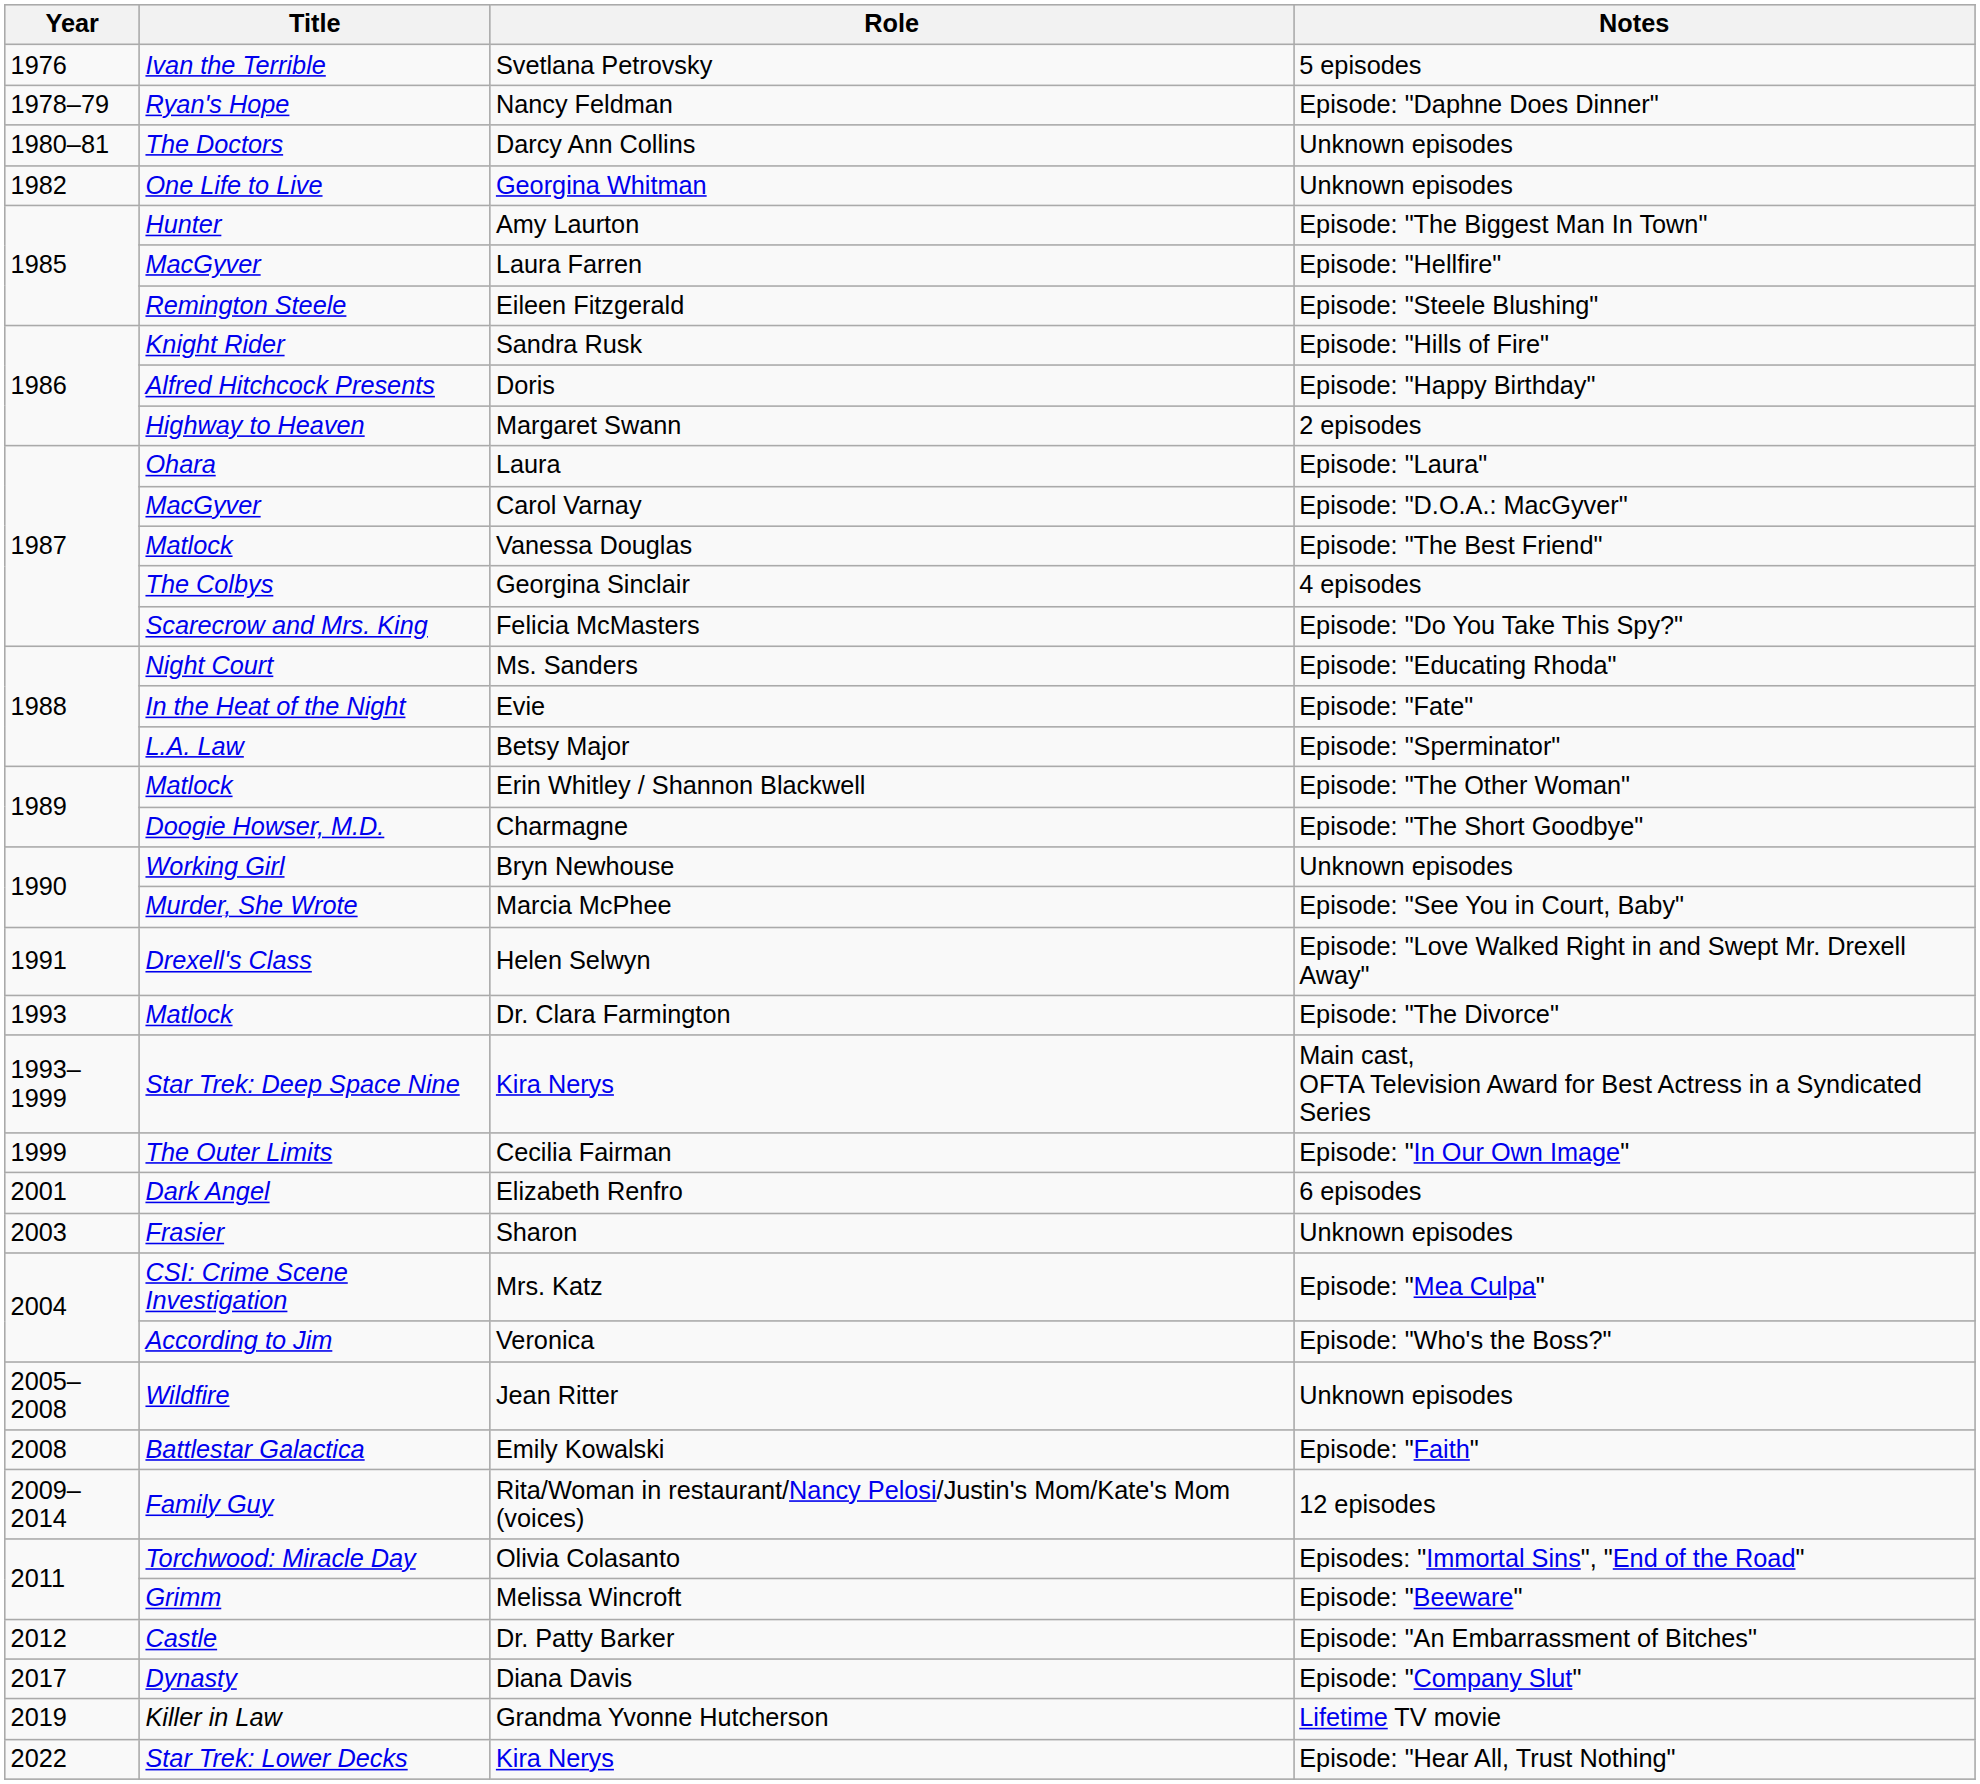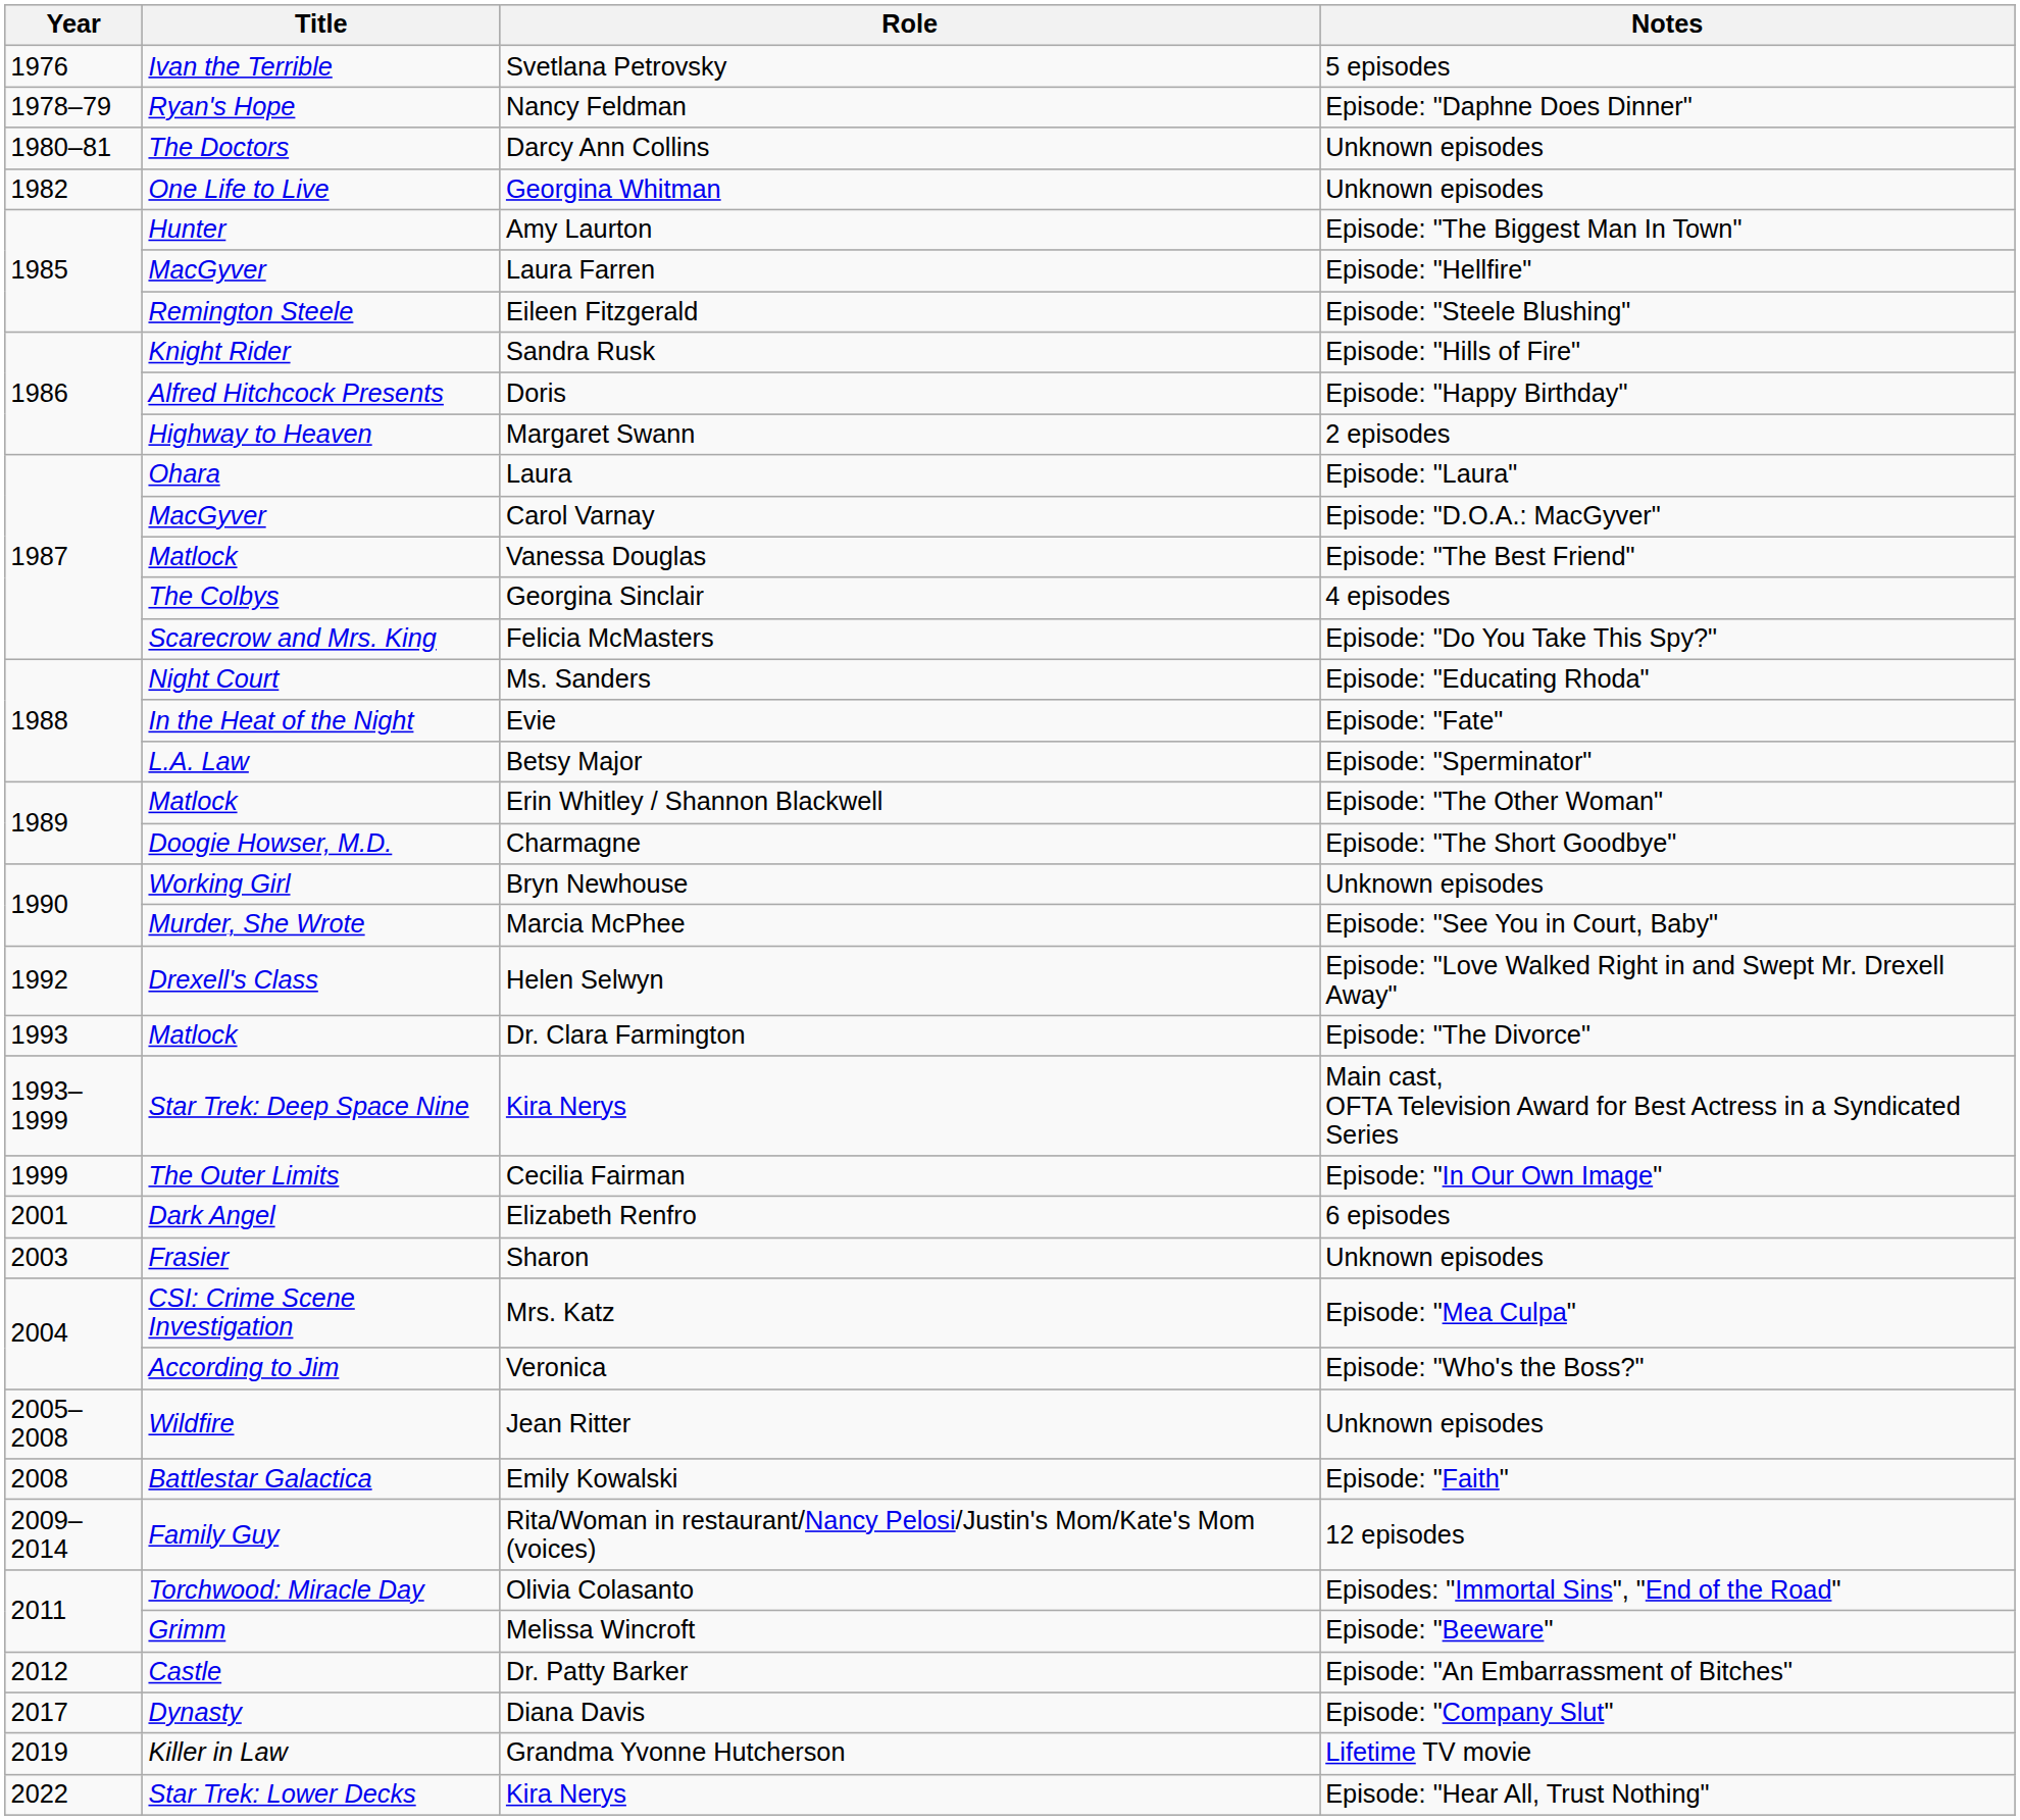Helen Selwyn | Year: 1991 -> 1992
